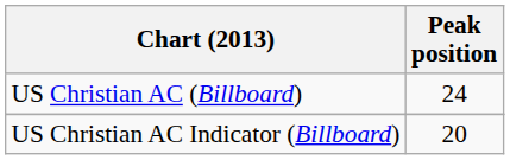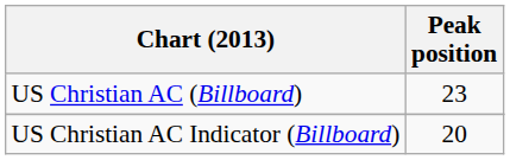US Christian AC (Billboard) | Peak position: 24 -> 23
